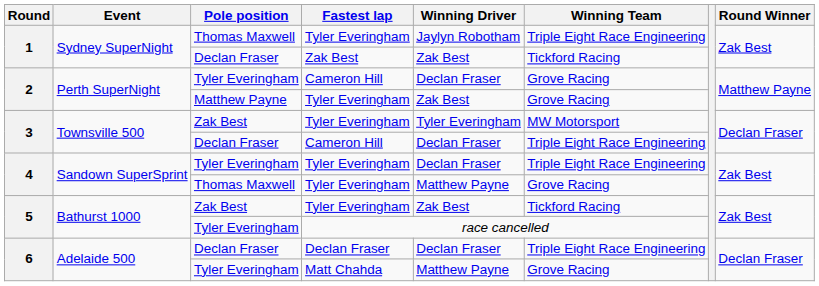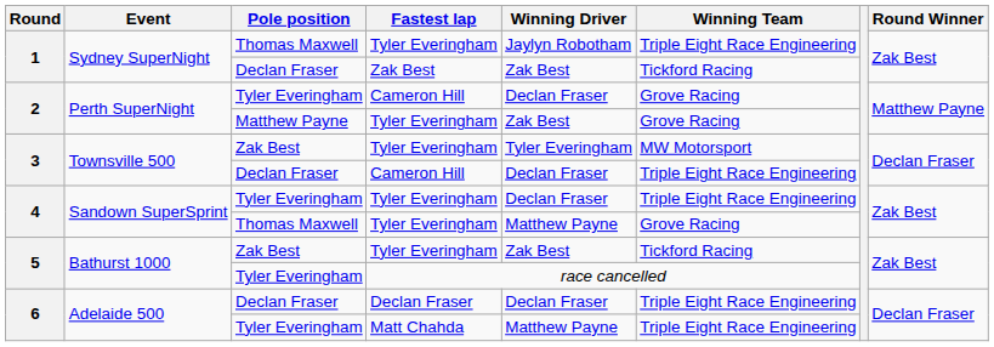6 / Matt Chahda | Winning Team: Grove Racing -> Triple Eight Race Engineering
